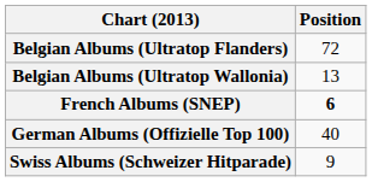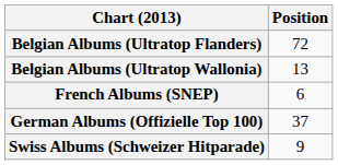French Albums (SNEP) | Position: bold -> normal
German Albums (Offizielle Top 100) | Position: 40 -> 37
